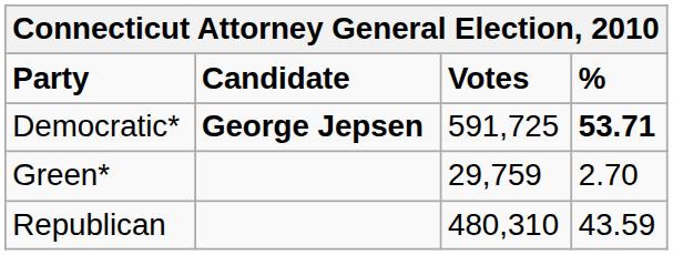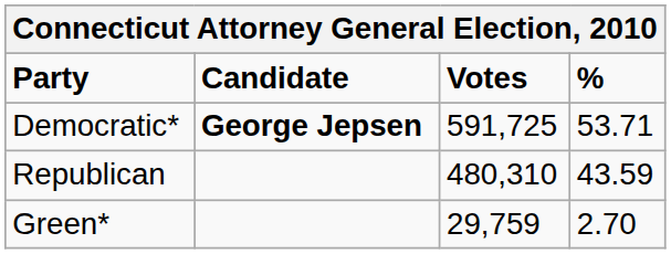Democratic* | %: bold -> normal
rows swapped: Republican <-> Green*
